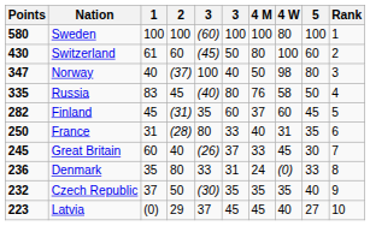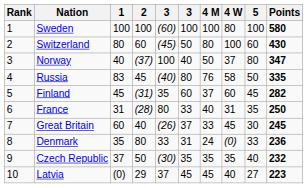columns swapped: Rank <-> Points
Switzerland | 1: 61 -> 80
Norway | 4 W: 98 -> 37
